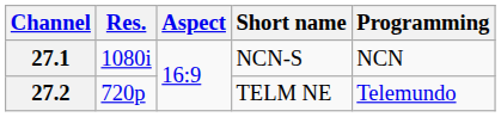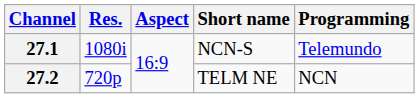27.1 | Programming: NCN -> Telemundo
27.2 | Programming: Telemundo -> NCN
